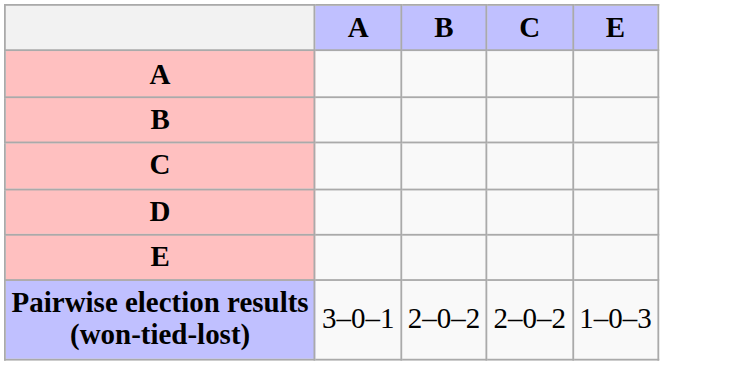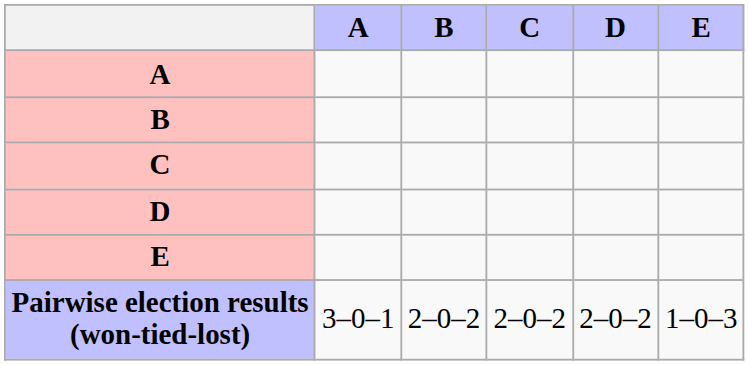+ column: D | 2–0–2
